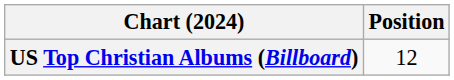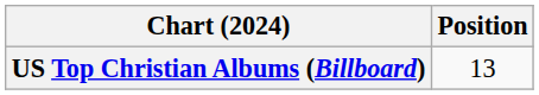US Top Christian Albums (Billboard) | Position: 12 -> 13
